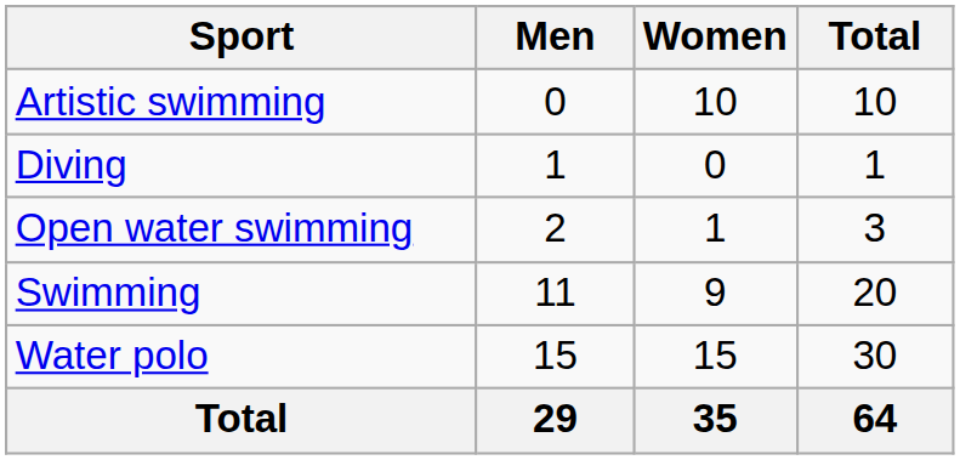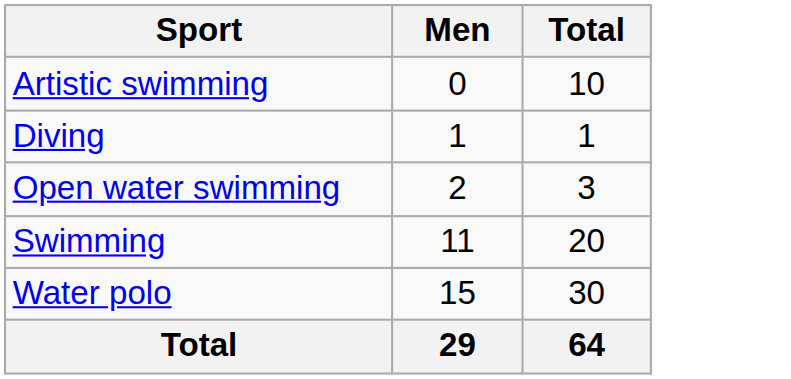- column: Women | 10 | 0 | 1 | 9 | 15 | 35
